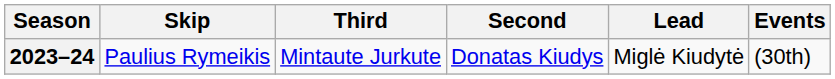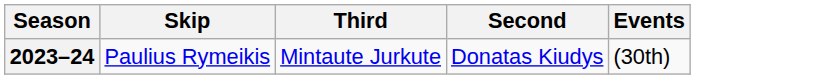- column: Lead | Miglė Kiudytė
